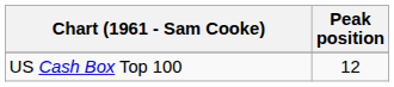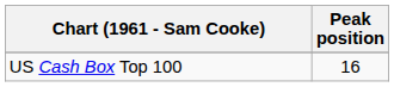US Cash Box Top 100 | Peak position: 12 -> 16
